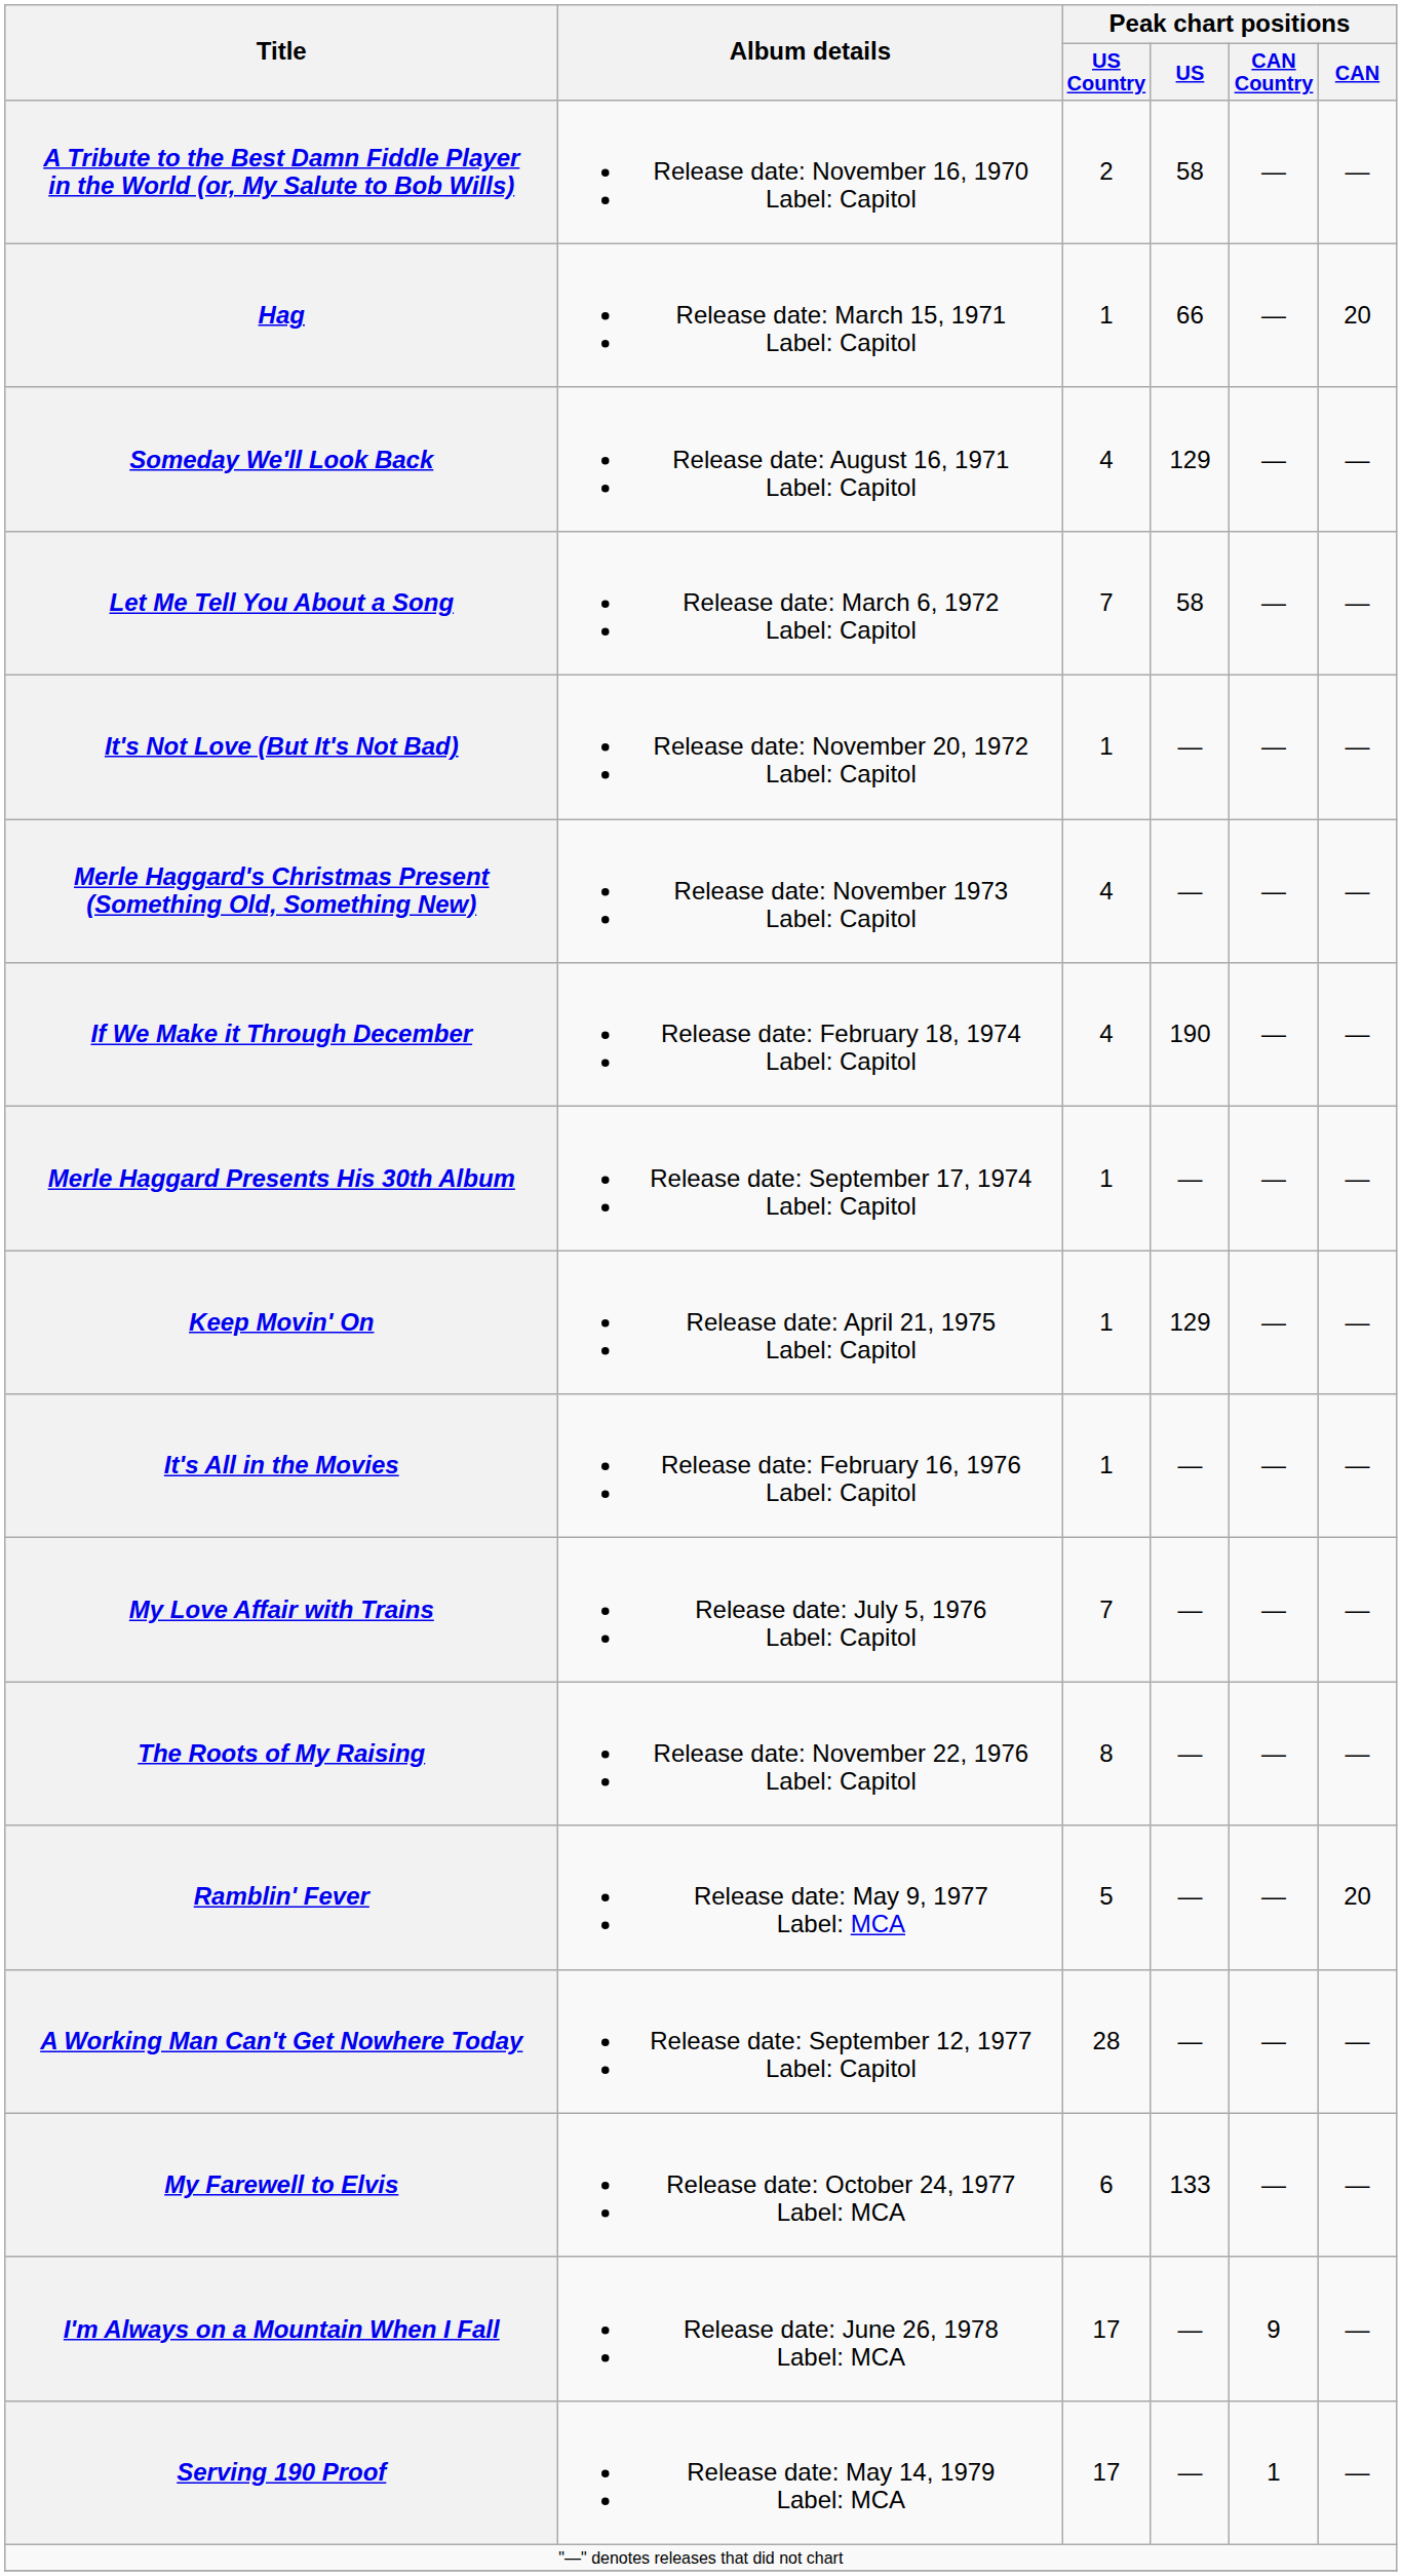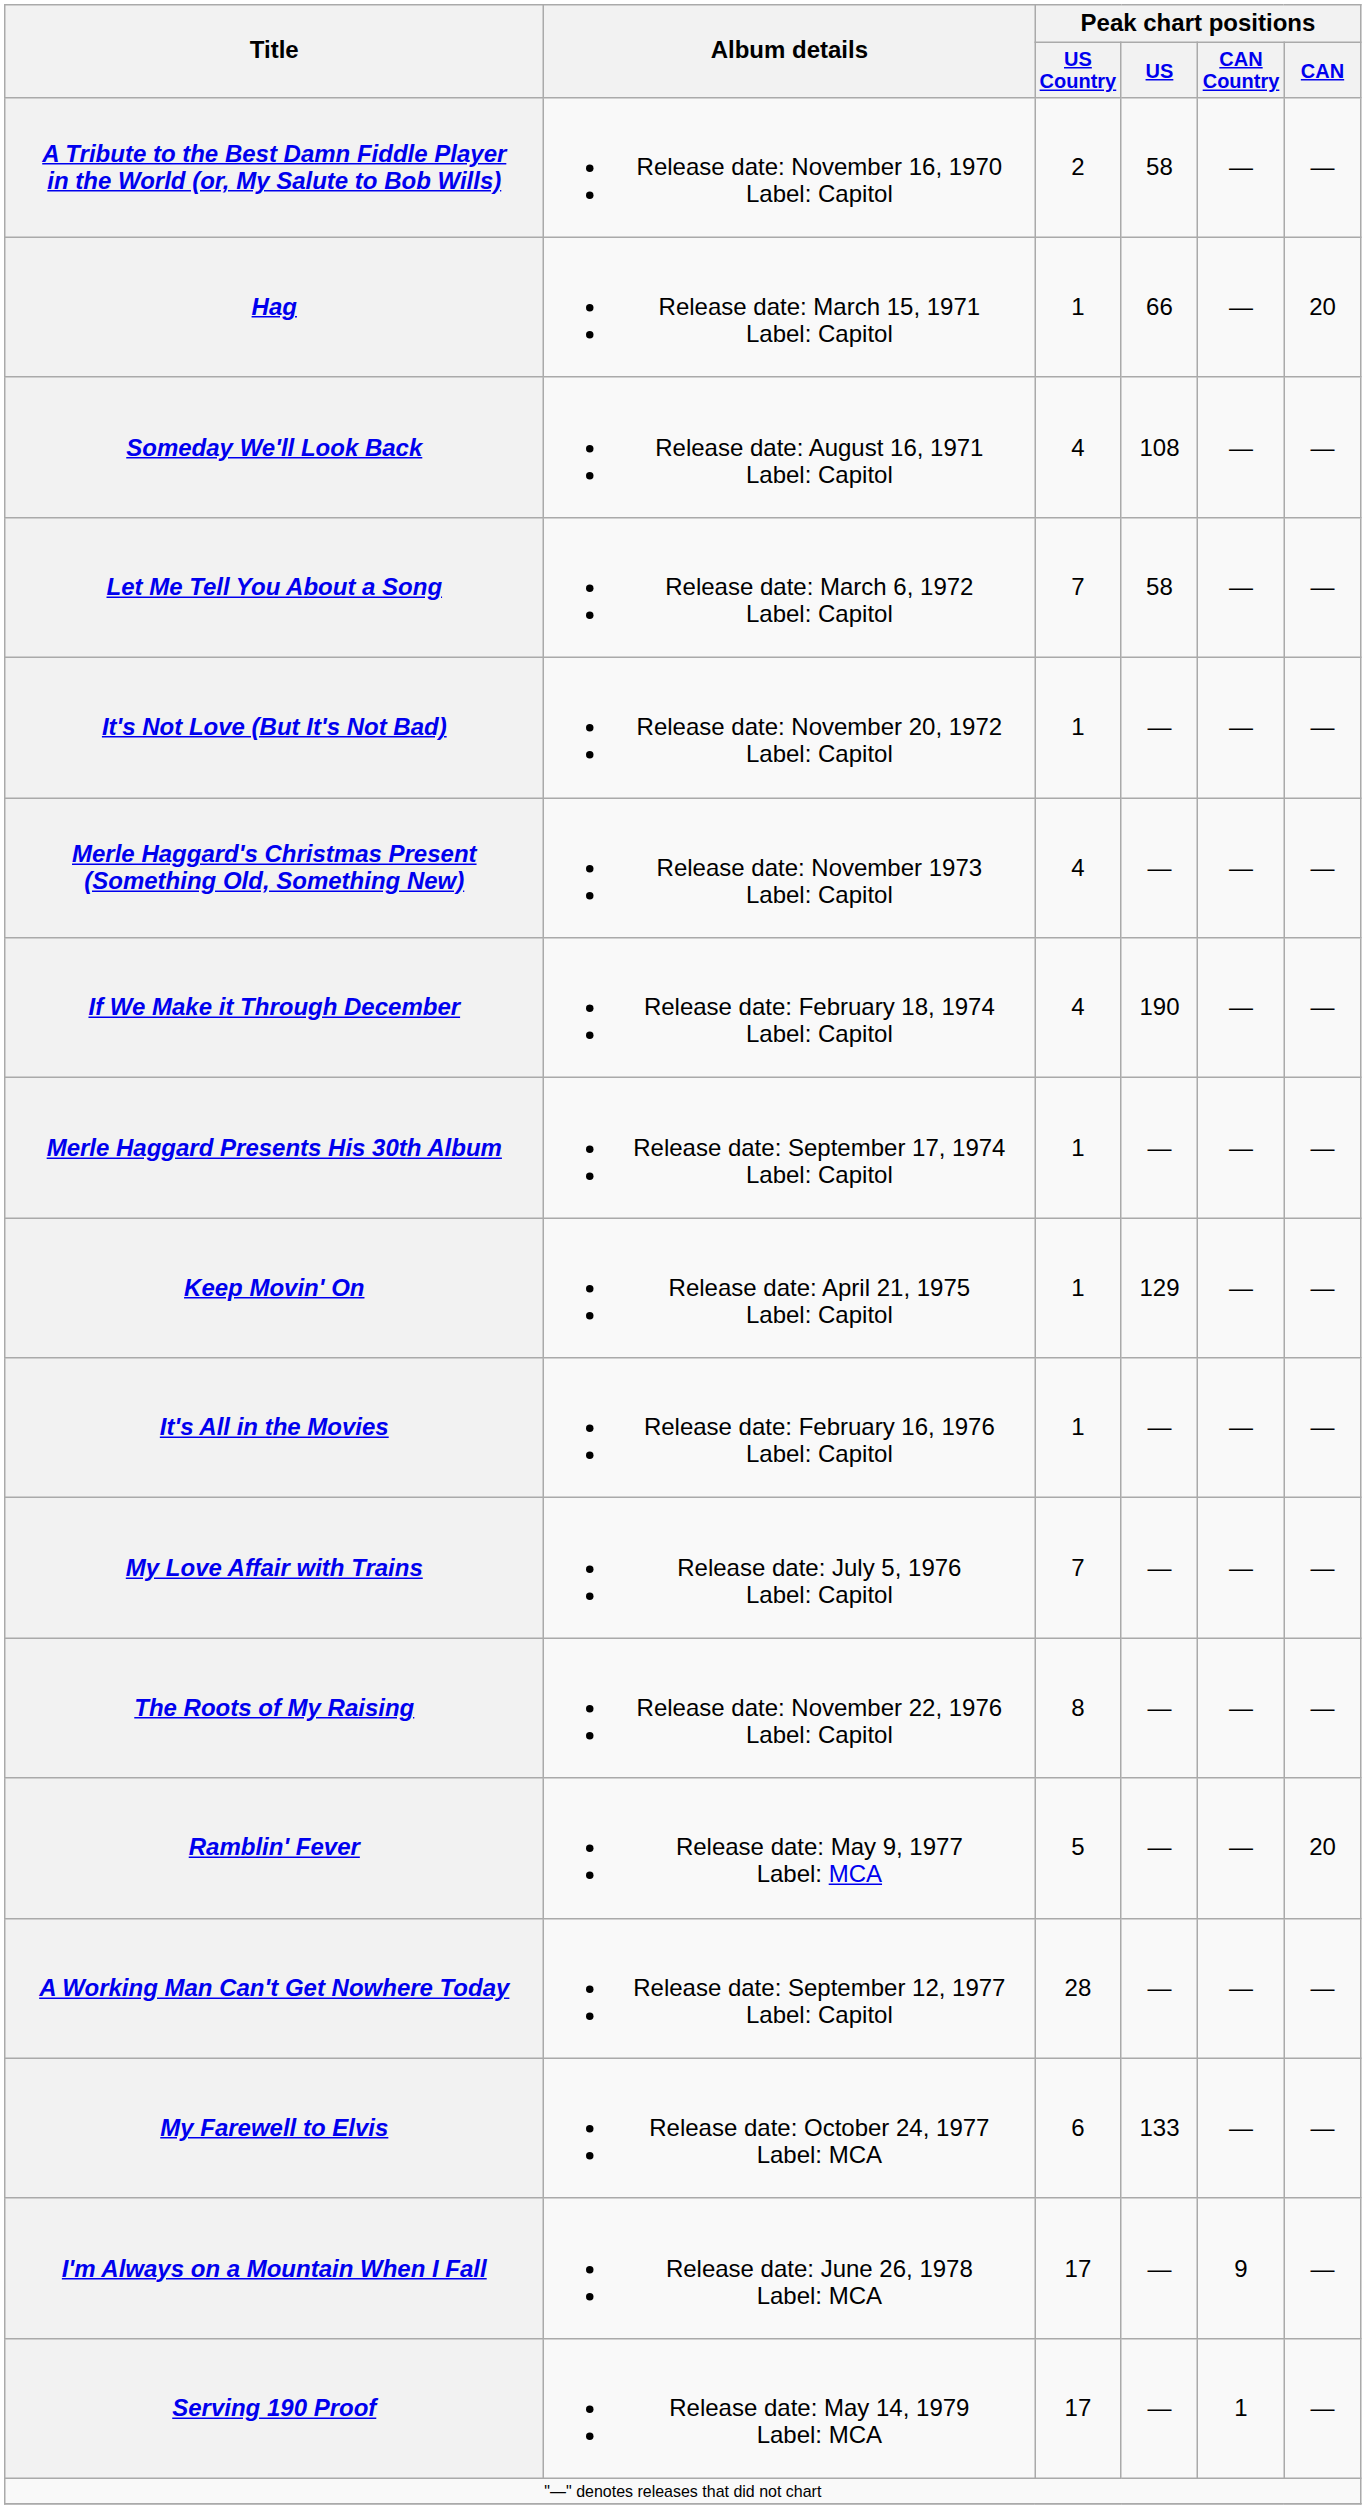Someday We'll Look Back | Peak chart positions / US: 129 -> 108
